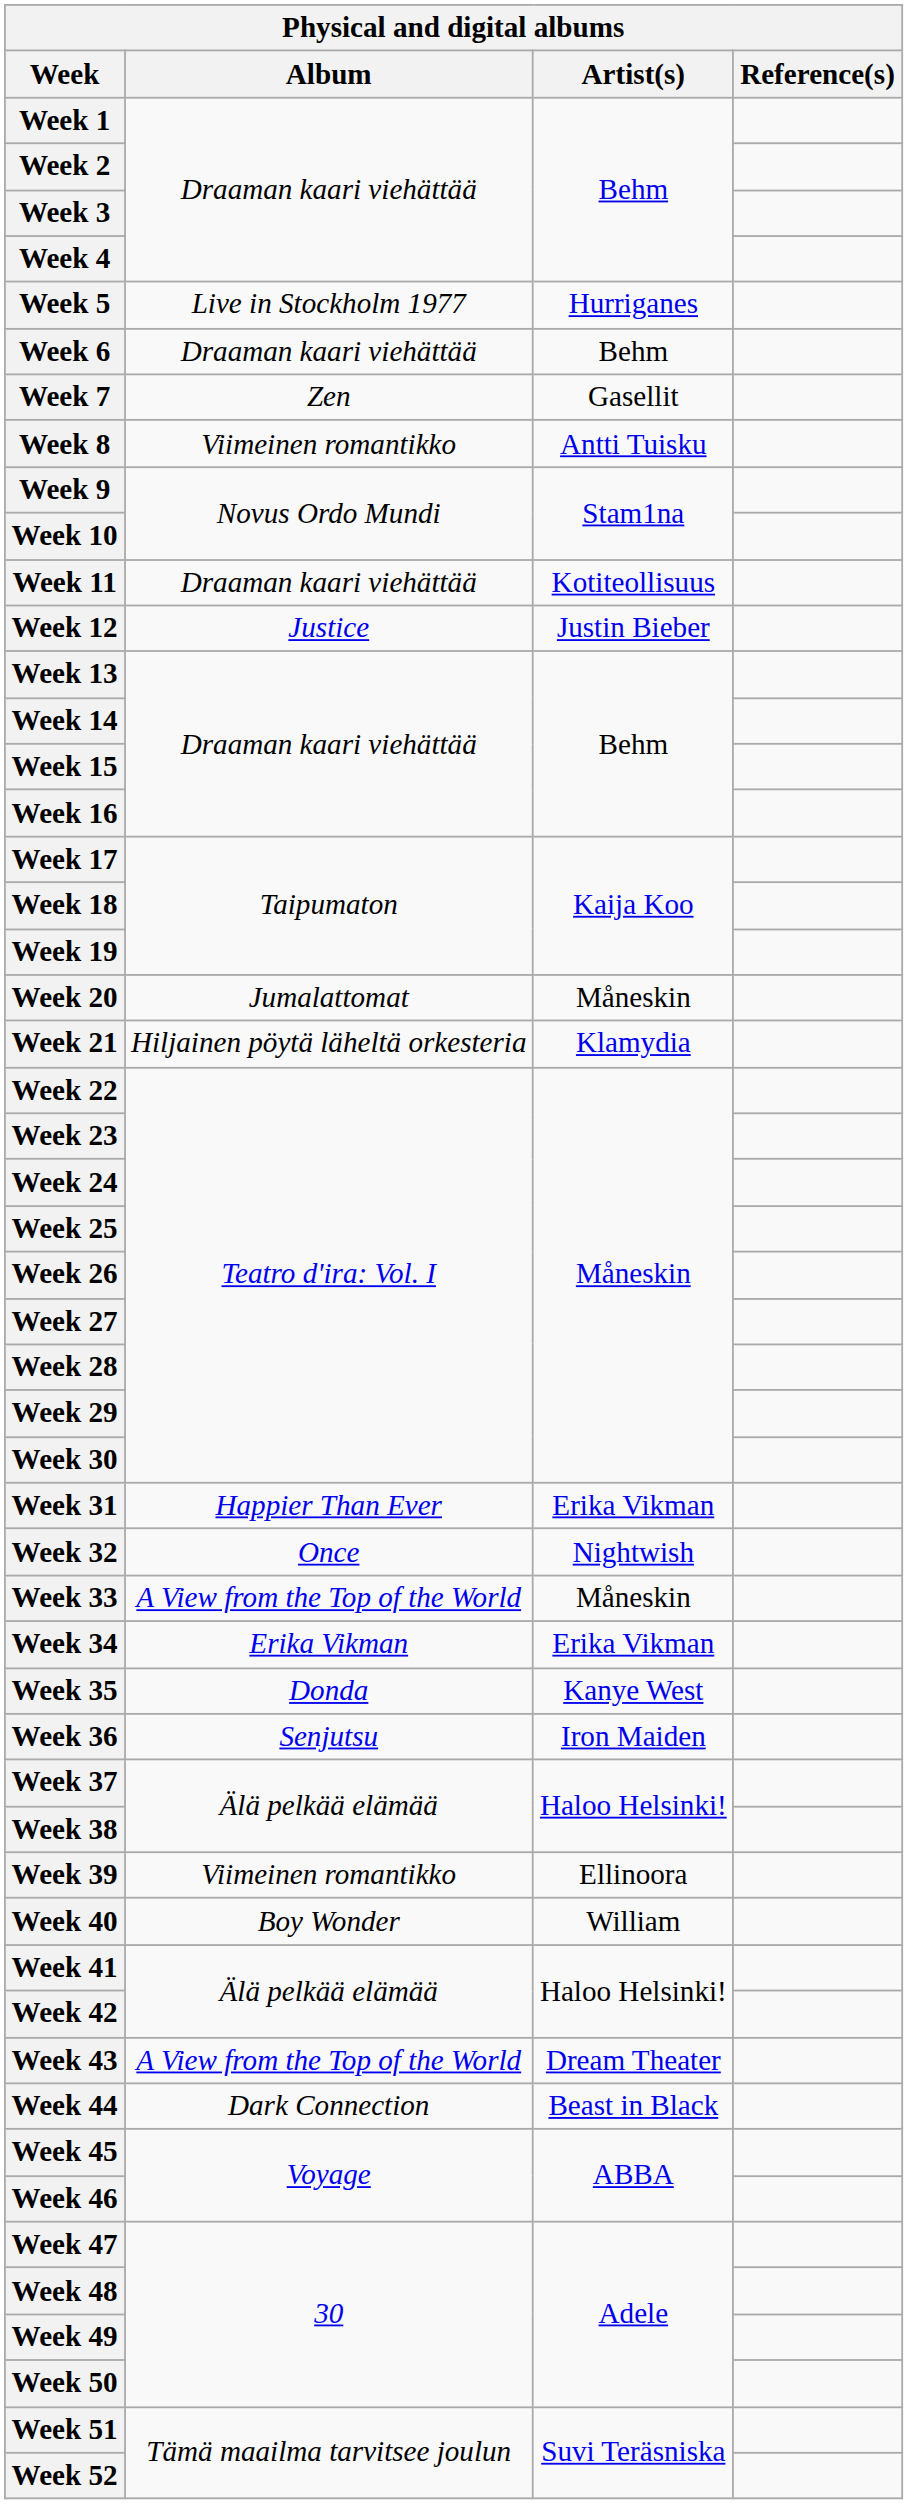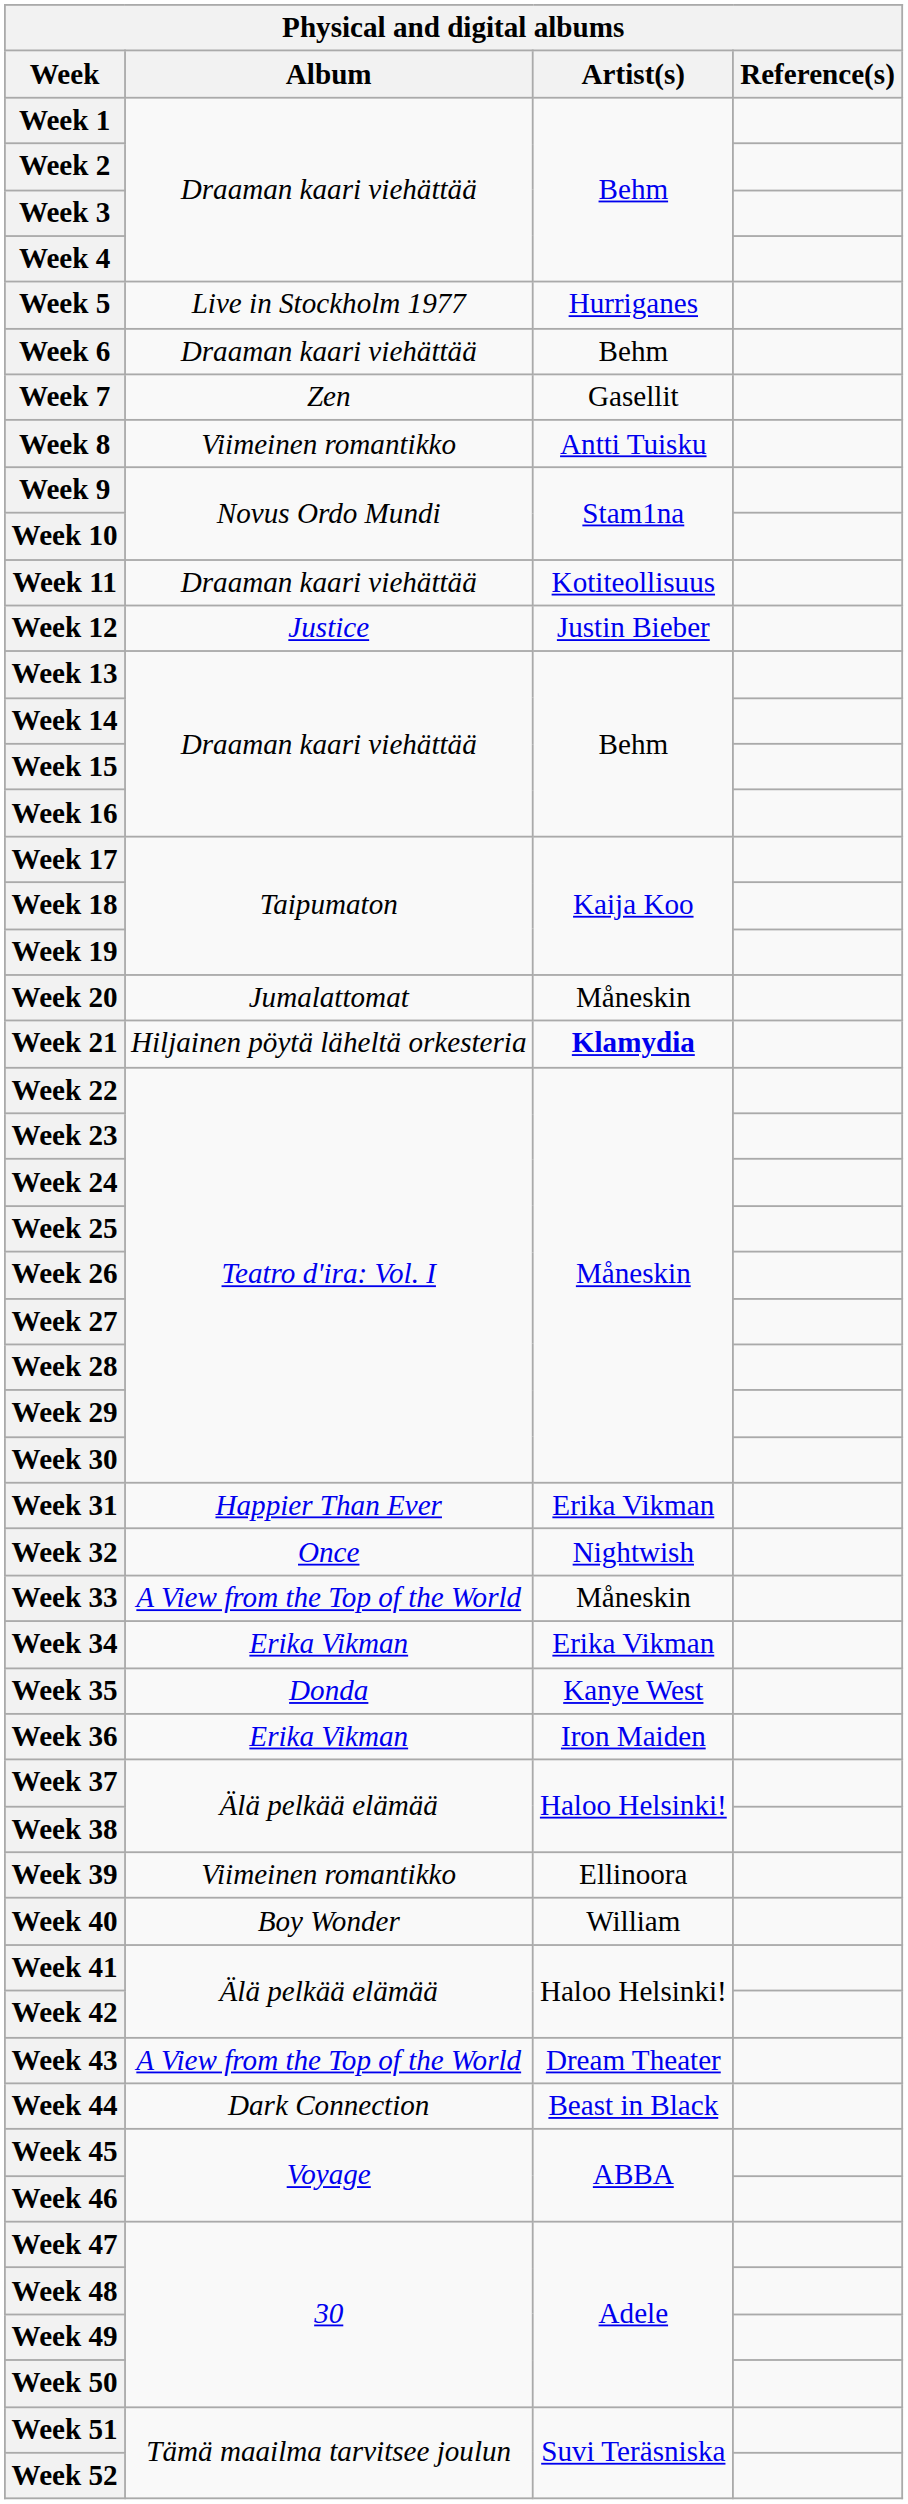Week 21 | Artist(s): normal -> bold
Week 36 | Album: Senjutsu -> Erika Vikman
